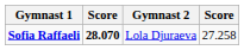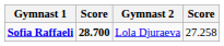Sofia Raffaeli | column 2: 28.070 -> 28.700
